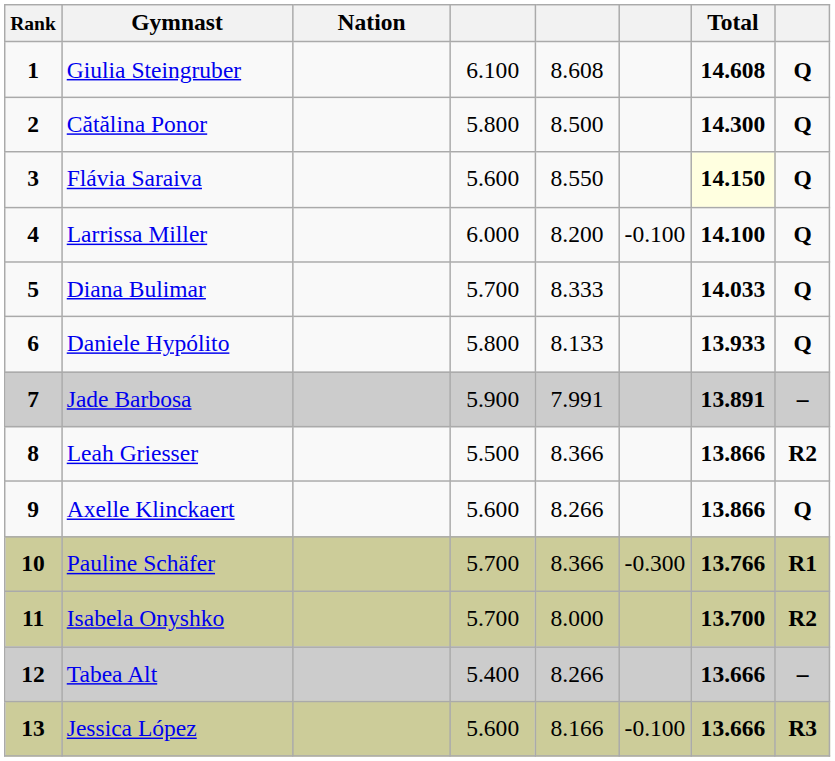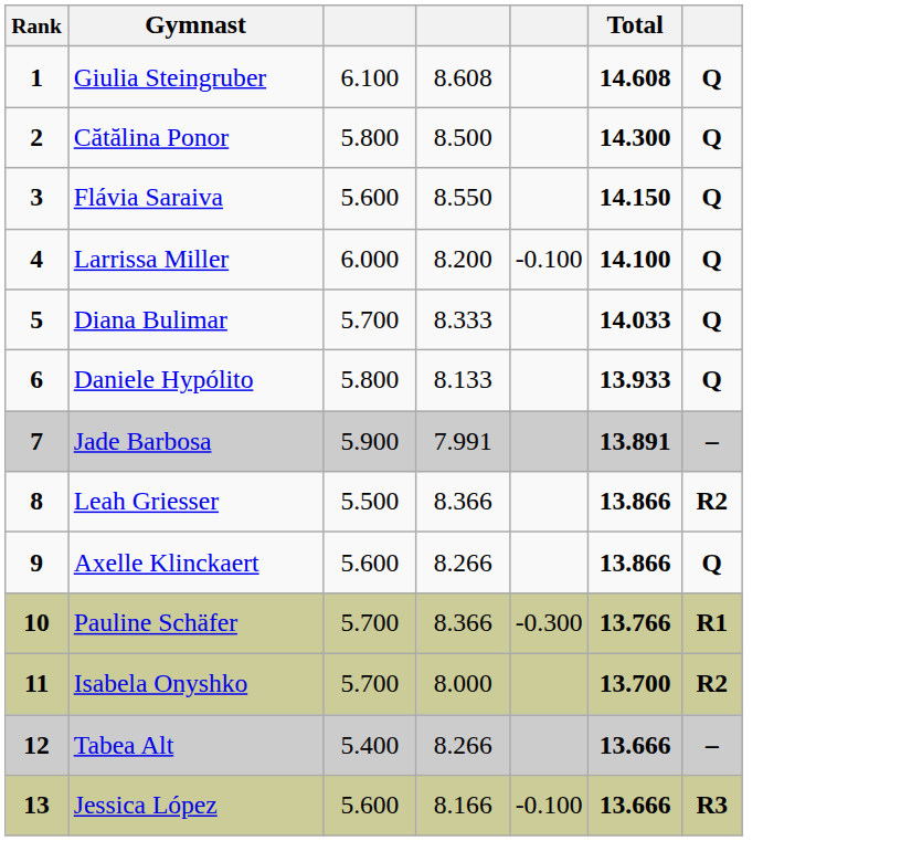- column: Nation
Flávia Saraiva | Total: lightyellow background -> no background
